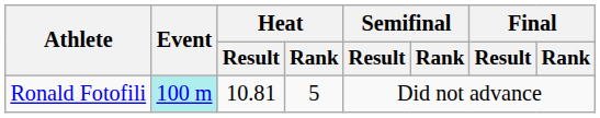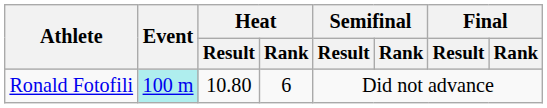Ronald Fotofili | Heat / Result: 10.81 -> 10.80
Ronald Fotofili | Heat / Rank: 5 -> 6
